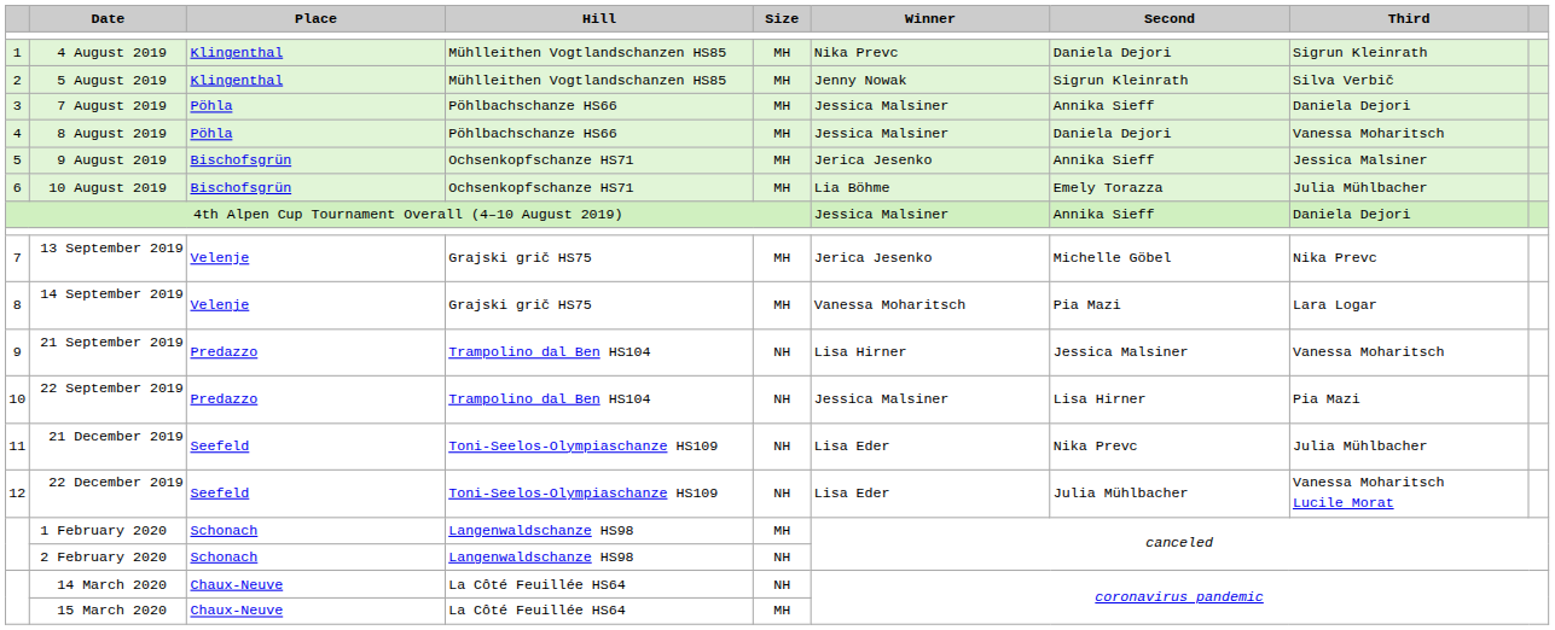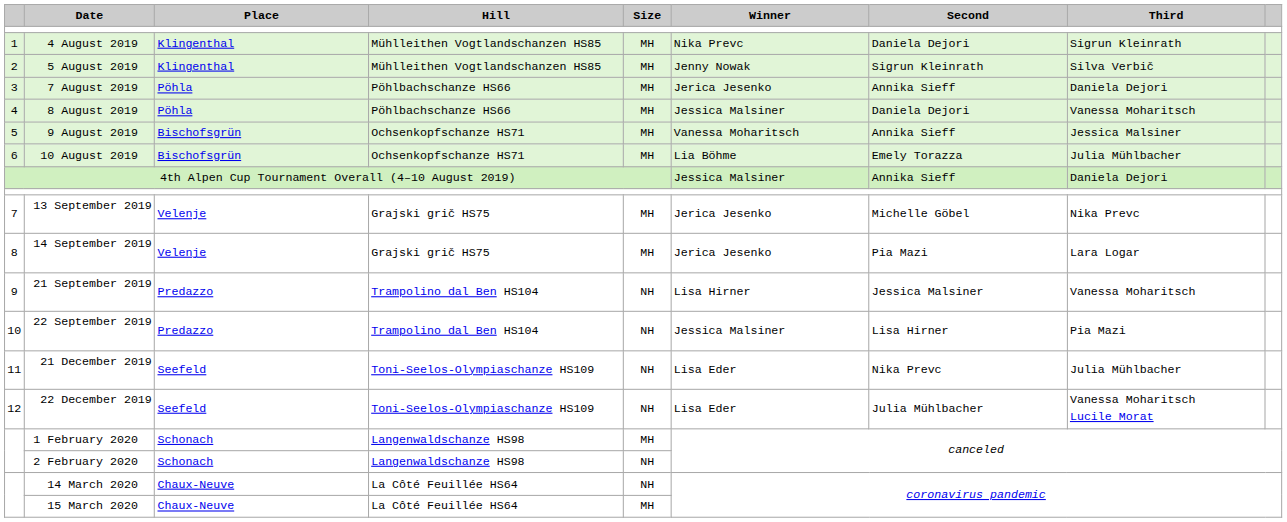7 August 2019 | Winner: Jessica Malsiner -> Jerica Jesenko
9 August 2019 | Winner: Jerica Jesenko -> Vanessa Moharitsch
14 September 2019 | Winner: Vanessa Moharitsch -> Jerica Jesenko
